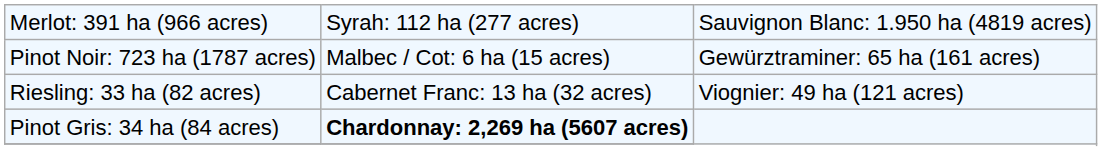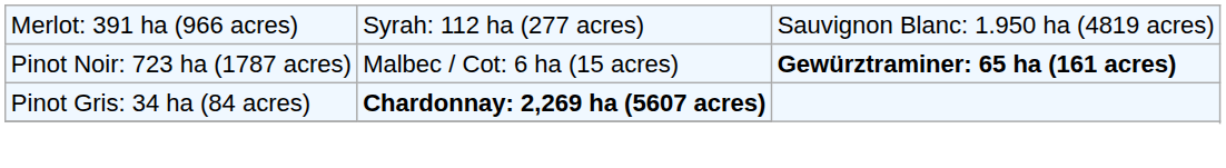Pinot Noir: 723 ha (1787 acres) | column 3: normal -> bold
- row: Riesling: 33 ha (82 acres) | Cabernet Franc: 13 ha (32 acres) | Viognier: 49 ha (121 acres)
